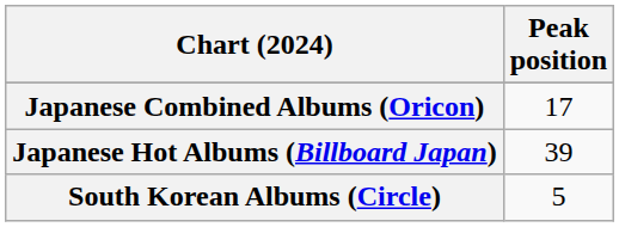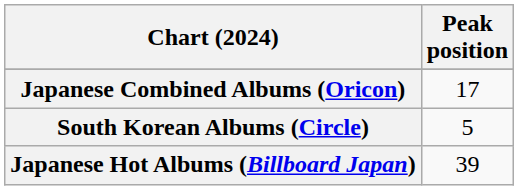rows swapped: Japanese Hot Albums (Billboard Japan) <-> South Korean Albums (Circle)
